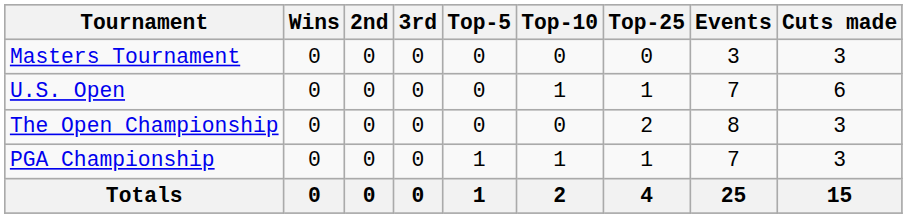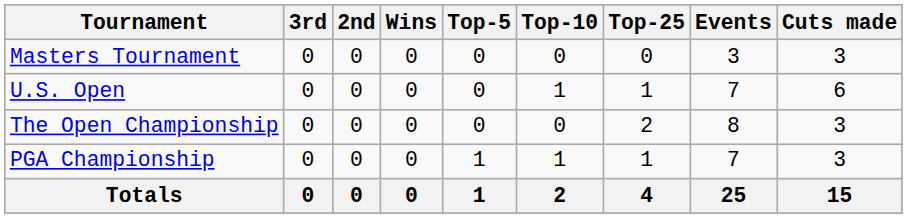columns swapped: Wins <-> 3rd
